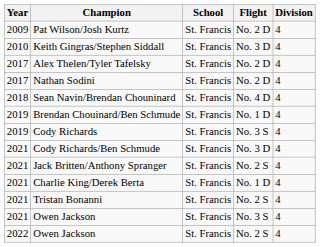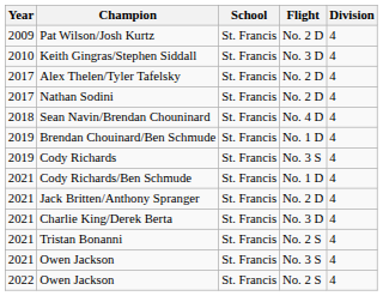Cody Richards/Ben Schmude | Flight: No. 3 D -> No. 1 D
Jack Britten/Anthony Spranger | Flight: No. 2 S -> No. 2 D
Charlie King/Derek Berta | Flight: No. 1 D -> No. 3 D
